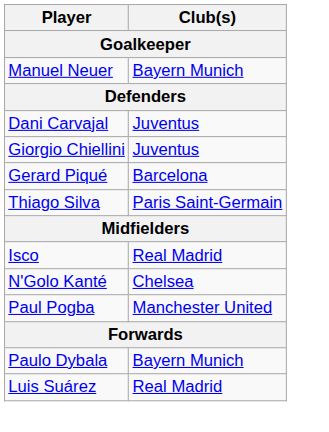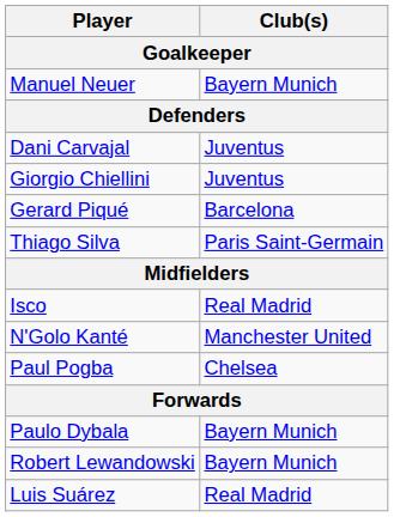N'Golo Kanté | Club(s): Chelsea -> Manchester United
Paul Pogba | Club(s): Manchester United -> Chelsea
+ row: Robert Lewandowski | Bayern Munich
